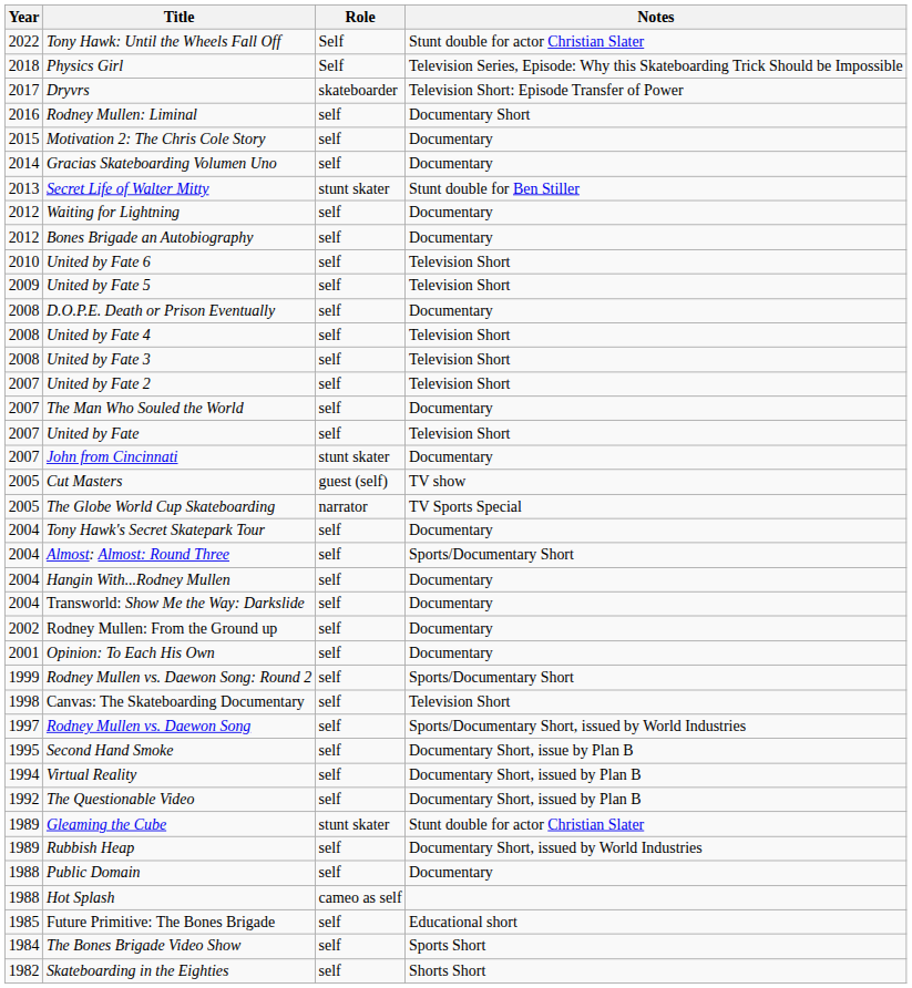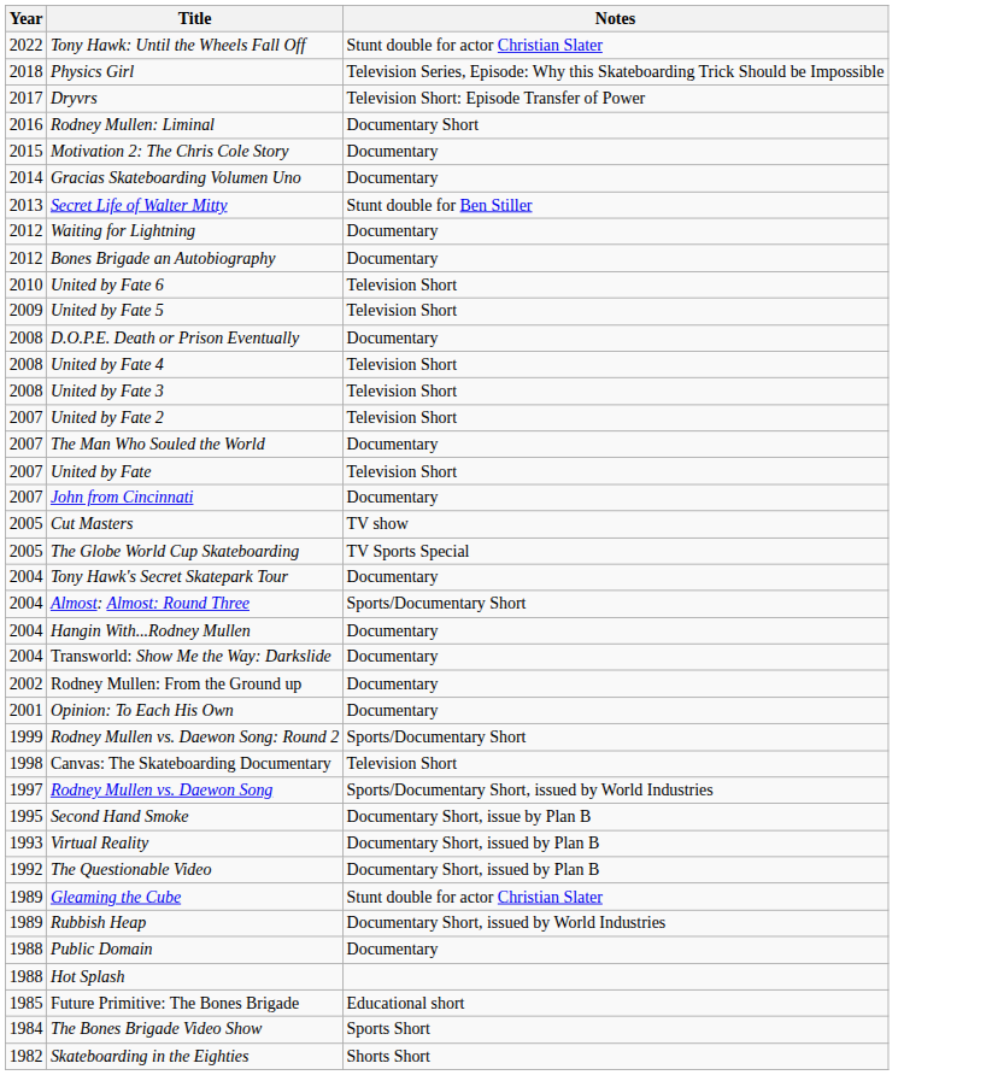- column: Role | Self | Self | skateboarder | self | self | self | stunt skater | self | self | self | self | self | self | self | self | self | self | stunt skater | guest (self) | narrator | self | self | self | self | self | self | self | self | self | self | self | self | stunt skater | self | self | cameo as self | self | self | self
Virtual Reality | Year: 1994 -> 1993
